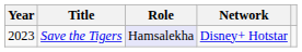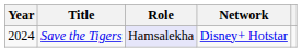Save the Tigers | Year: 2023 -> 2024
